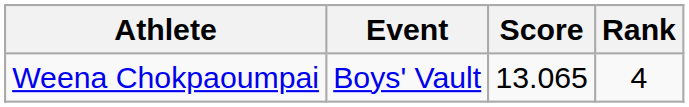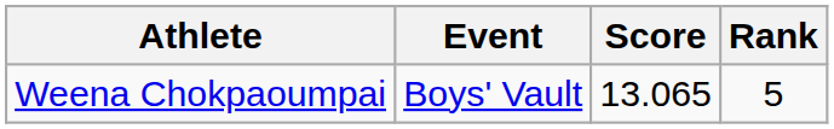Weena Chokpaoumpai | Rank: 4 -> 5
